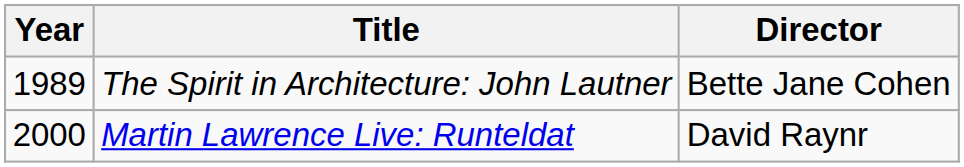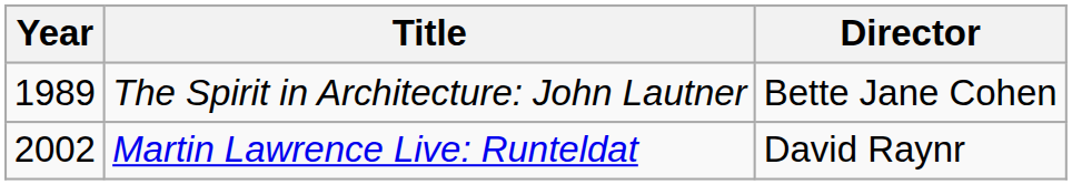Martin Lawrence Live: Runteldat | Year: 2000 -> 2002
